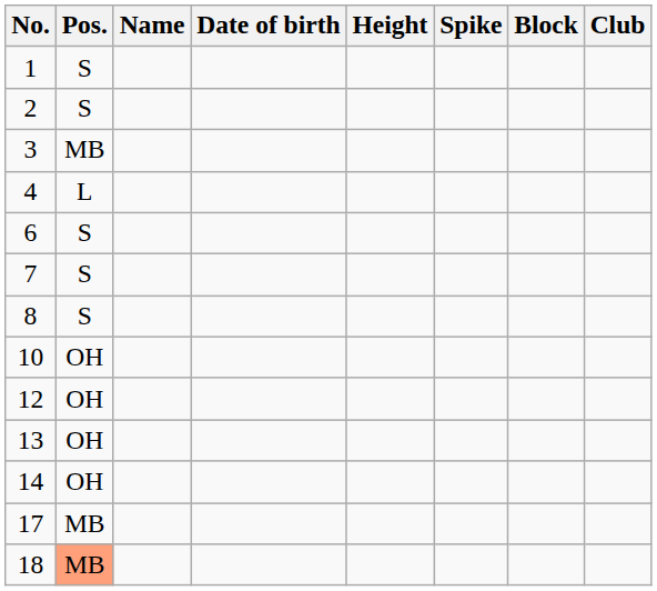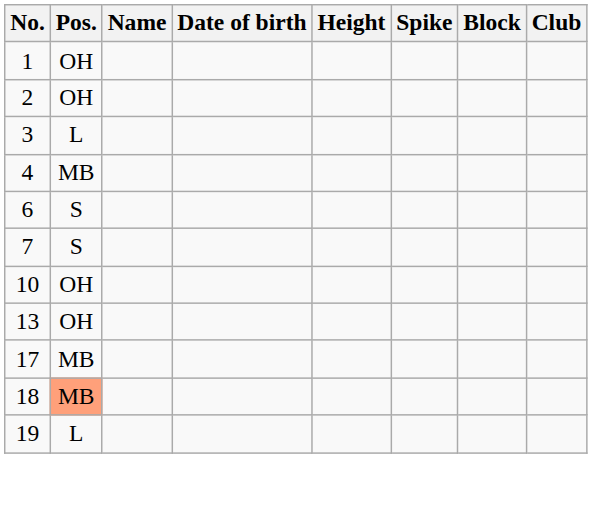1 | Pos.: S -> OH
2 | Pos.: S -> OH
3 | Pos.: MB -> L
4 | Pos.: L -> MB
- row: 8 | S
- row: 12 | OH
- row: 14 | OH
+ row: 19 | L
